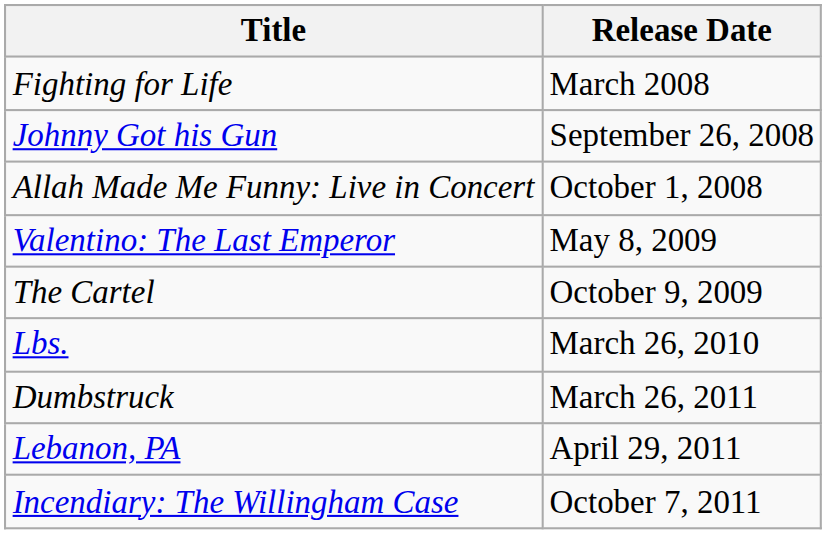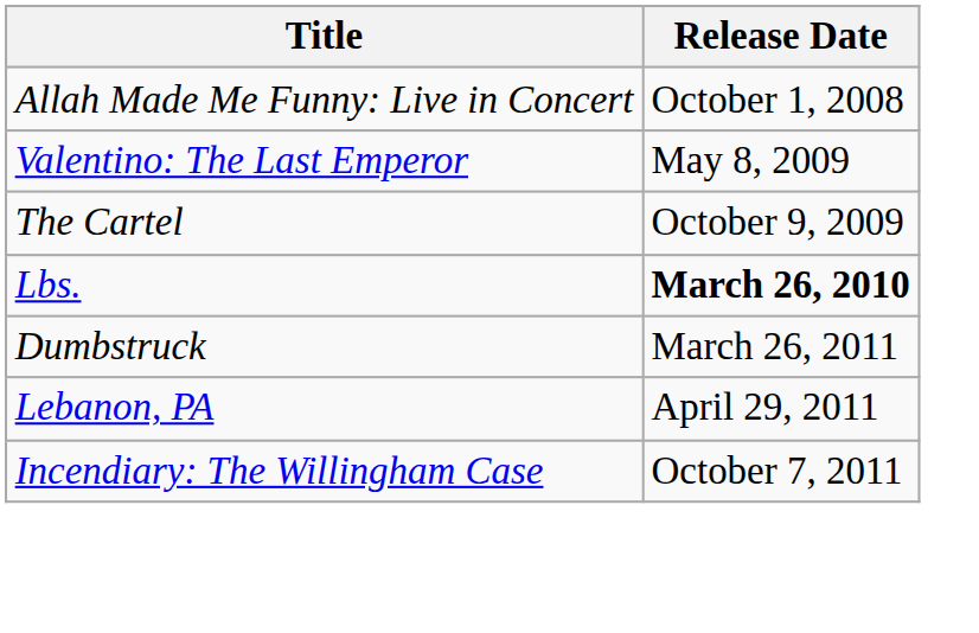- row: Fighting for Life | March 2008
- row: Johnny Got his Gun | September 26, 2008
Lbs. | Release Date: normal -> bold
